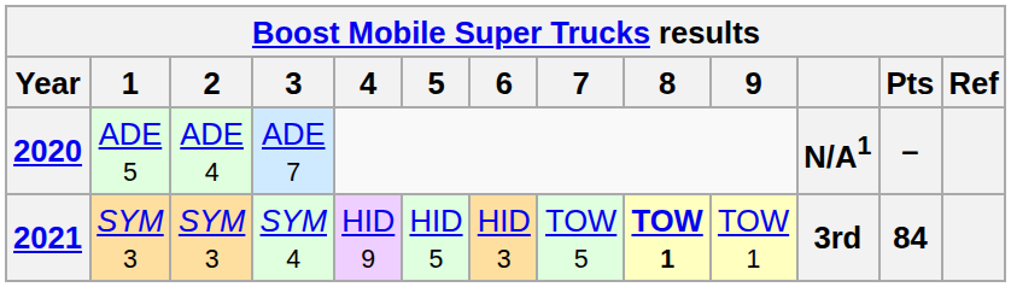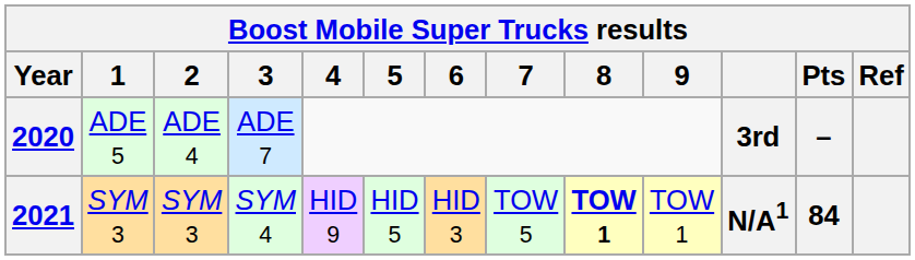2020 | column 11: N/A1 -> 3rd
2021 | column 11: 3rd -> N/A1
